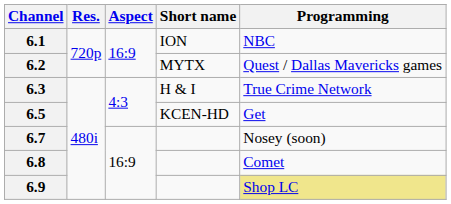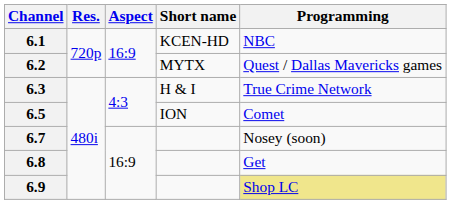6.1 | Short name: ION -> KCEN-HD
6.5 | Short name: KCEN-HD -> ION
6.5 | Programming: Get -> Comet
6.8 | Programming: Comet -> Get
